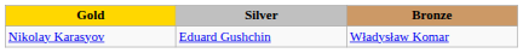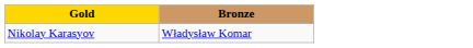- column: Silver | Eduard Gushchin
